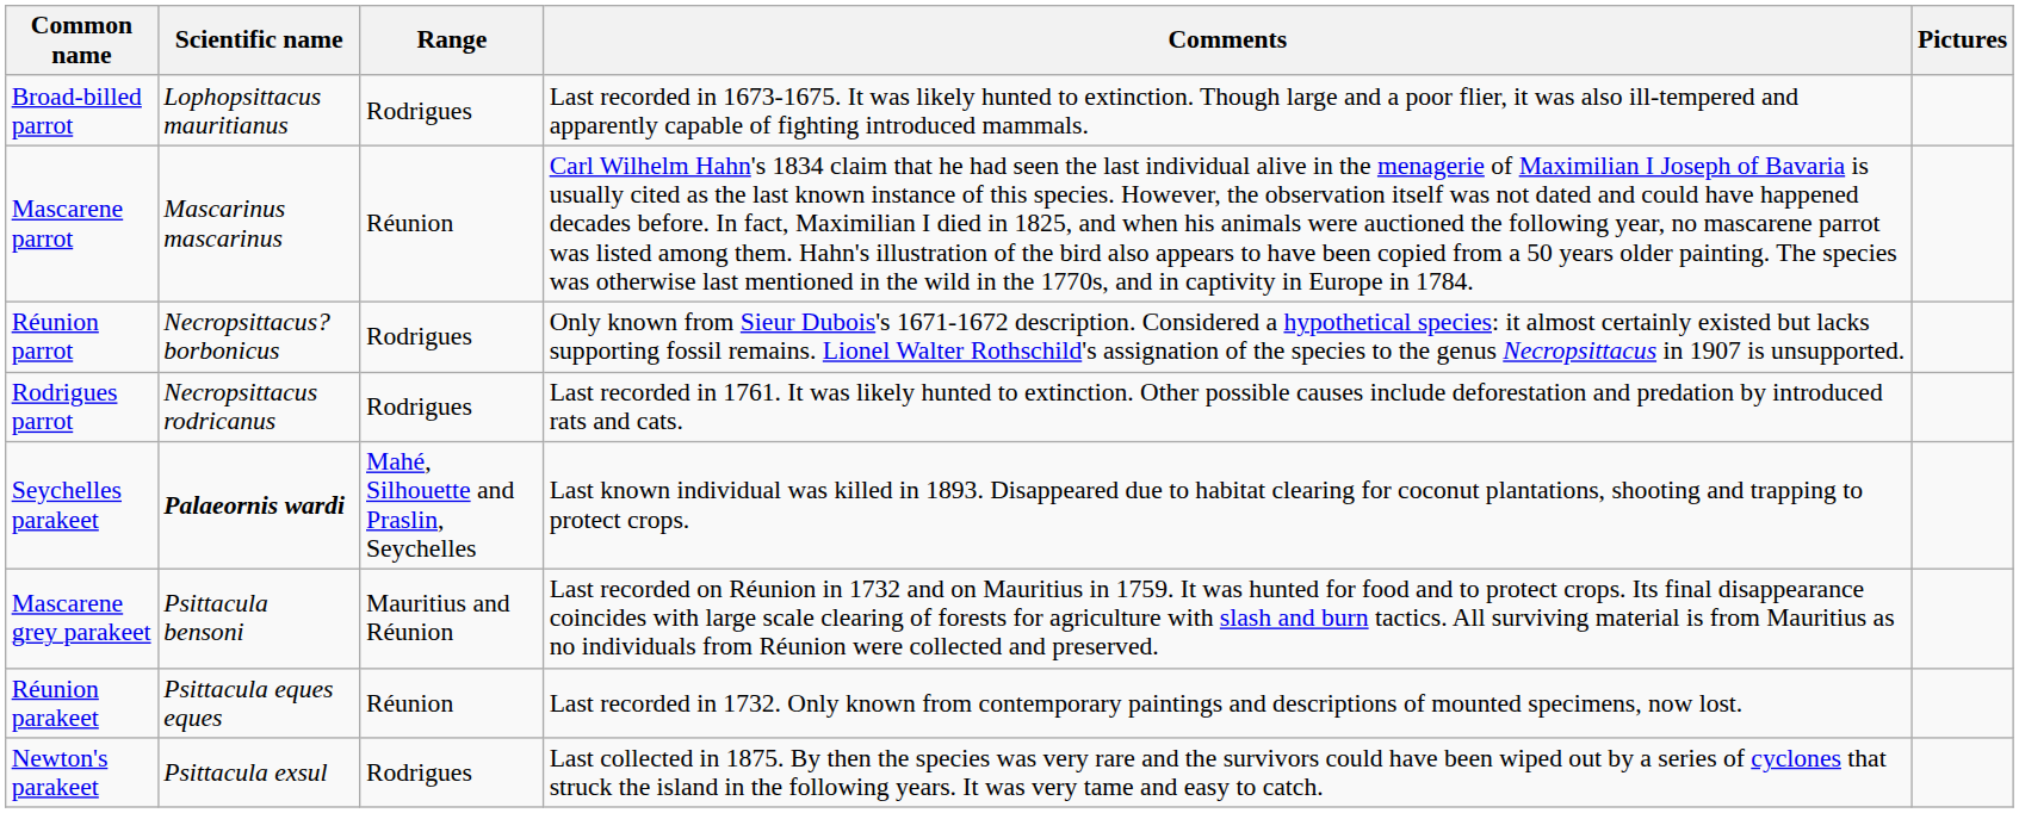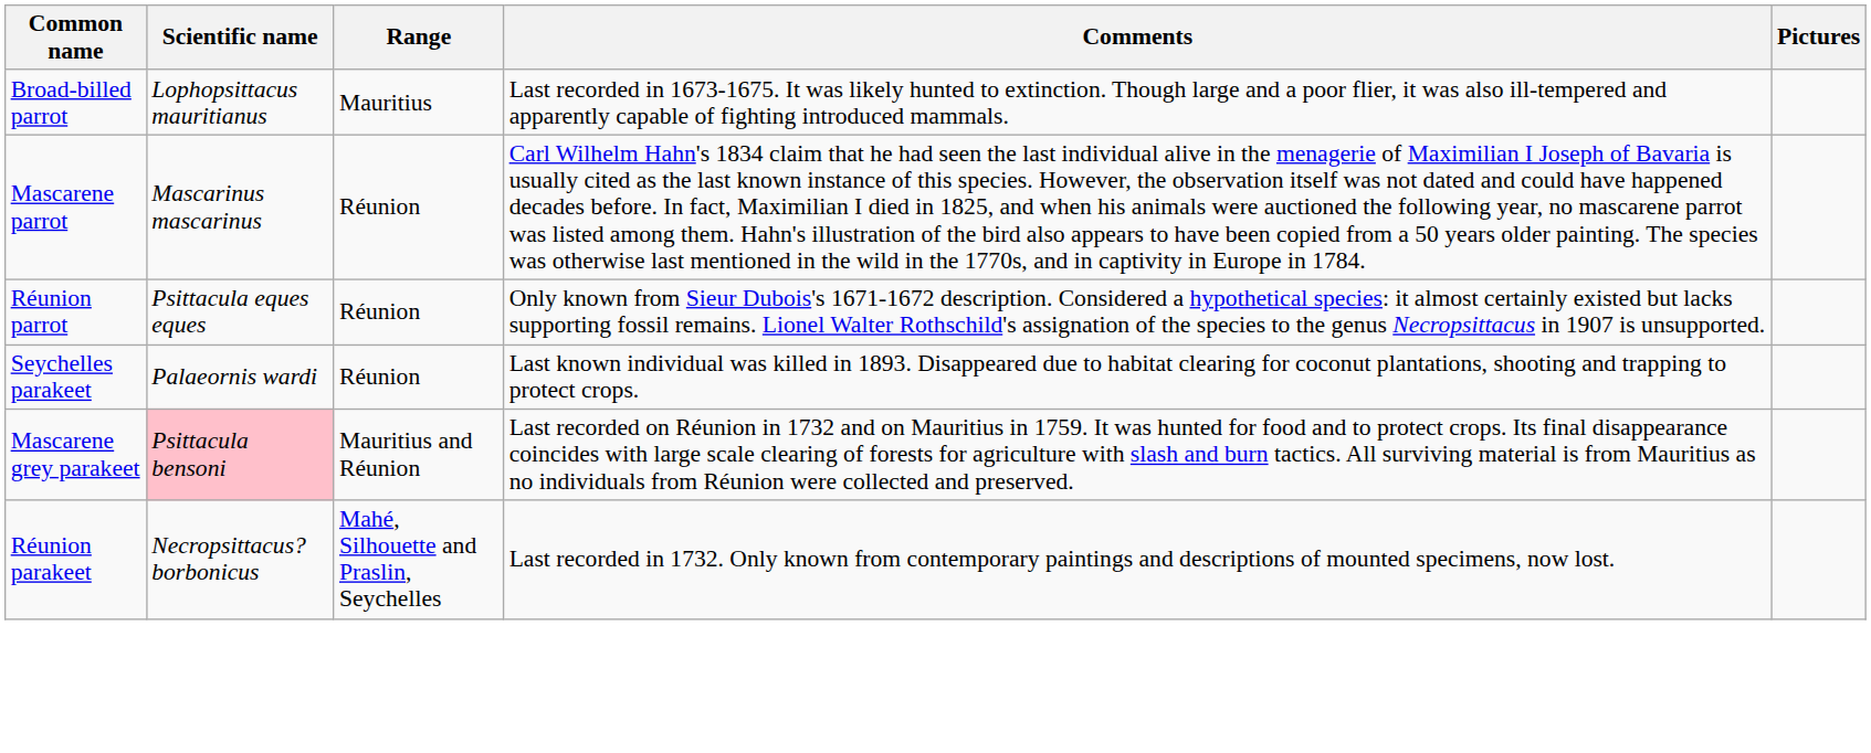Broad-billed parrot | Range: Rodrigues -> Mauritius
Réunion parrot | Scientific name: Necropsittacus? borbonicus -> Psittacula eques eques
Réunion parrot | Range: Rodrigues -> Réunion
- row: Rodrigues parrot | Necropsittacus rodricanus | Rodrigues | Last recorded in 1761. It was likely hunted to extinction. Other possible causes include deforestation and predation by introduced rats and cats.
Seychelles parakeet | Scientific name: bold -> normal
Seychelles parakeet | Range: Mahé, Silhouette and Praslin, Seychelles -> Réunion
Mascarene grey parakeet | Scientific name: no background -> pink background
Réunion parakeet | Scientific name: Psittacula eques eques -> Necropsittacus? borbonicus
Réunion parakeet | Range: Réunion -> Mahé, Silhouette and Praslin, Seychelles
- row: Newton's parakeet | Psittacula exsul | Rodrigues | Last collected in 1875. By then the species was very rare and the survivors could have been wiped out by a series of cyclones that struck the island in the following years. It was very tame and easy to catch.
